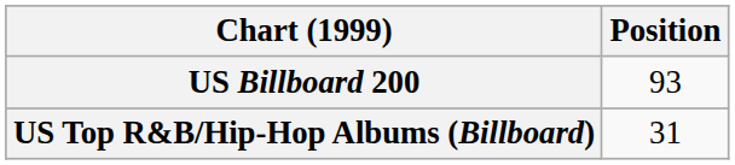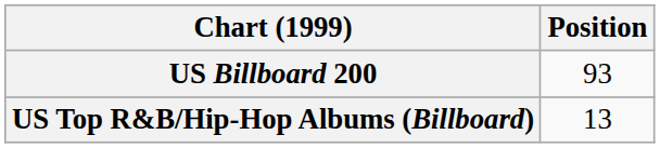US Top R&B/Hip-Hop Albums (Billboard) | Position: 31 -> 13
